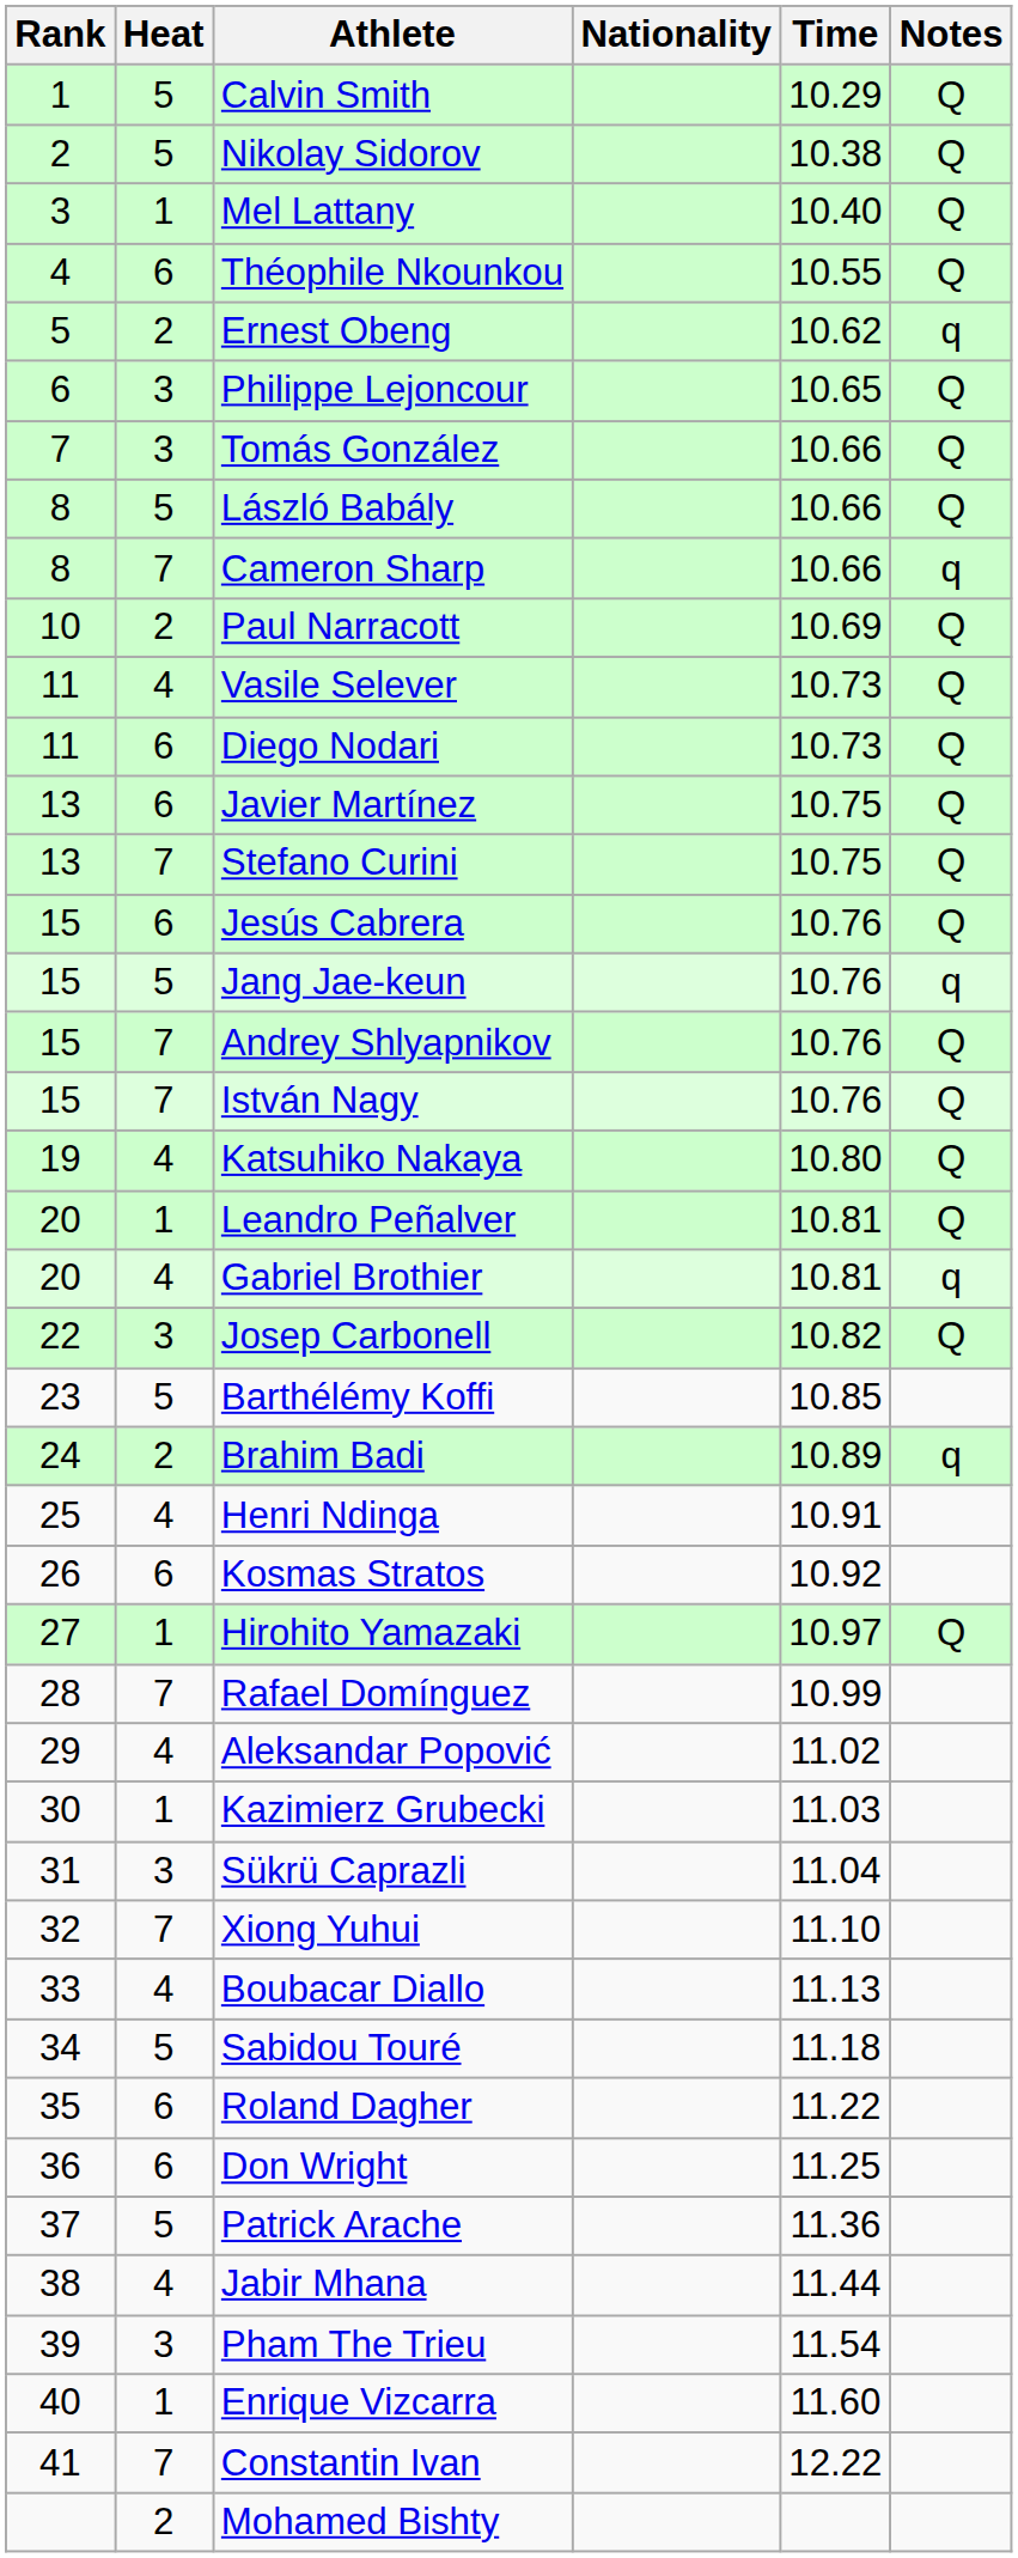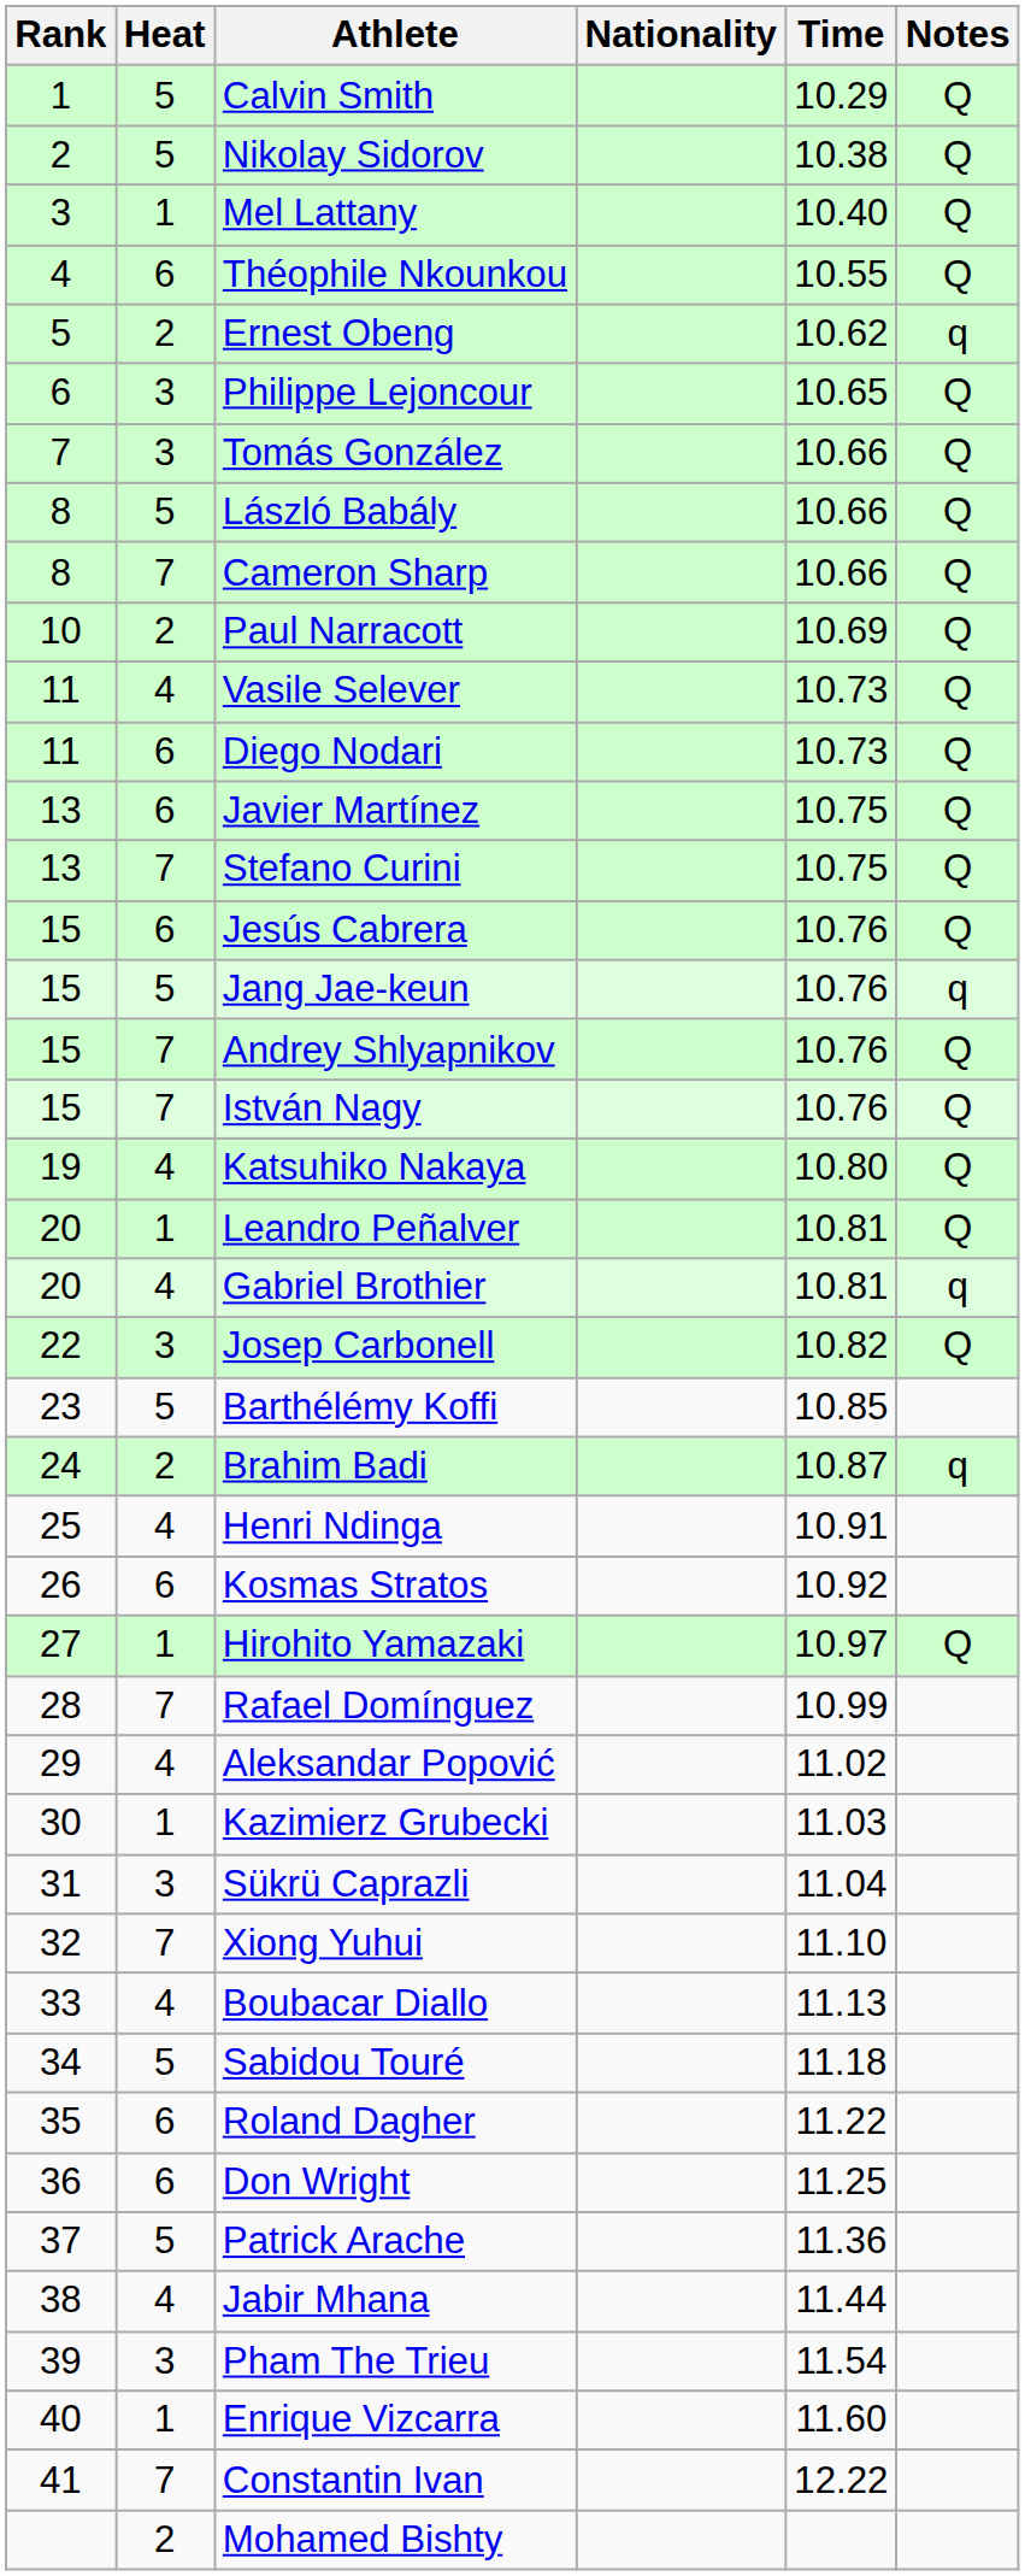Cameron Sharp | Notes: q -> Q
Brahim Badi | Time: 10.89 -> 10.87
